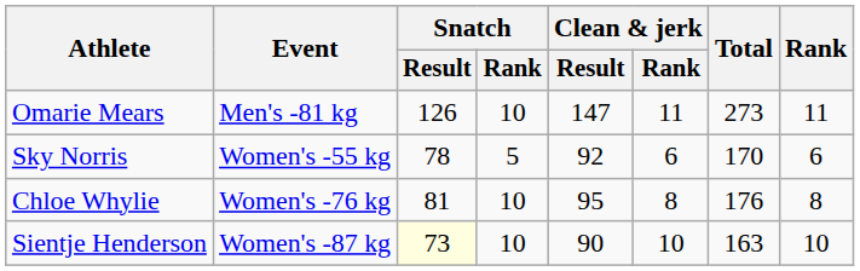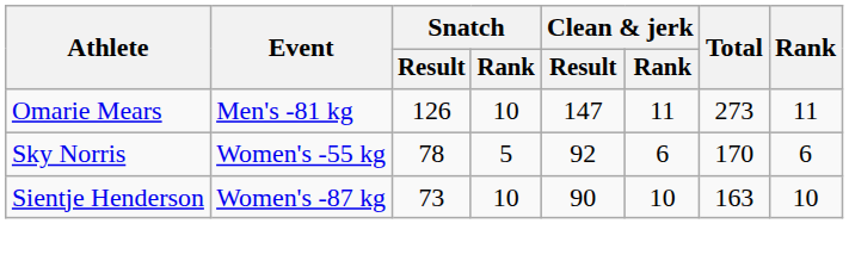- row: Chloe Whylie | Women's -76 kg | 81 | 10 | 95 | 8 | 176 | 8
Sientje Henderson | Snatch / Result: lightyellow background -> no background
